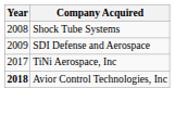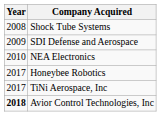+ row: 2010 | NEA Electronics
+ row: 2017 | Honeybee Robotics
